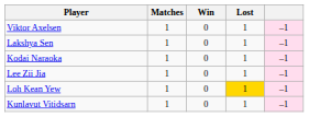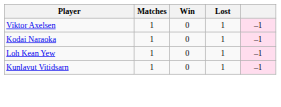- row: Lakshya Sen | 1 | 0 | 1 | –1
- row: Lee Zii Jia | 1 | 0 | 1 | –1
Loh Kean Yew | Lost: gold background -> no background
